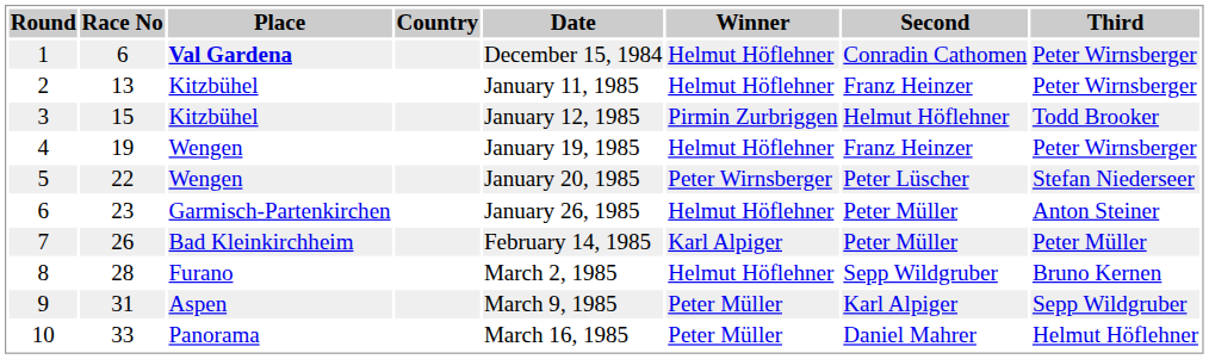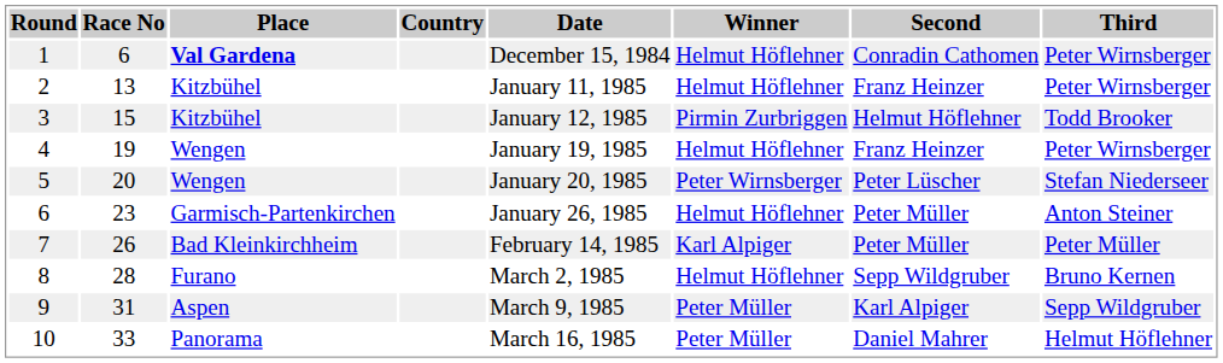5 | Race No: 22 -> 20
